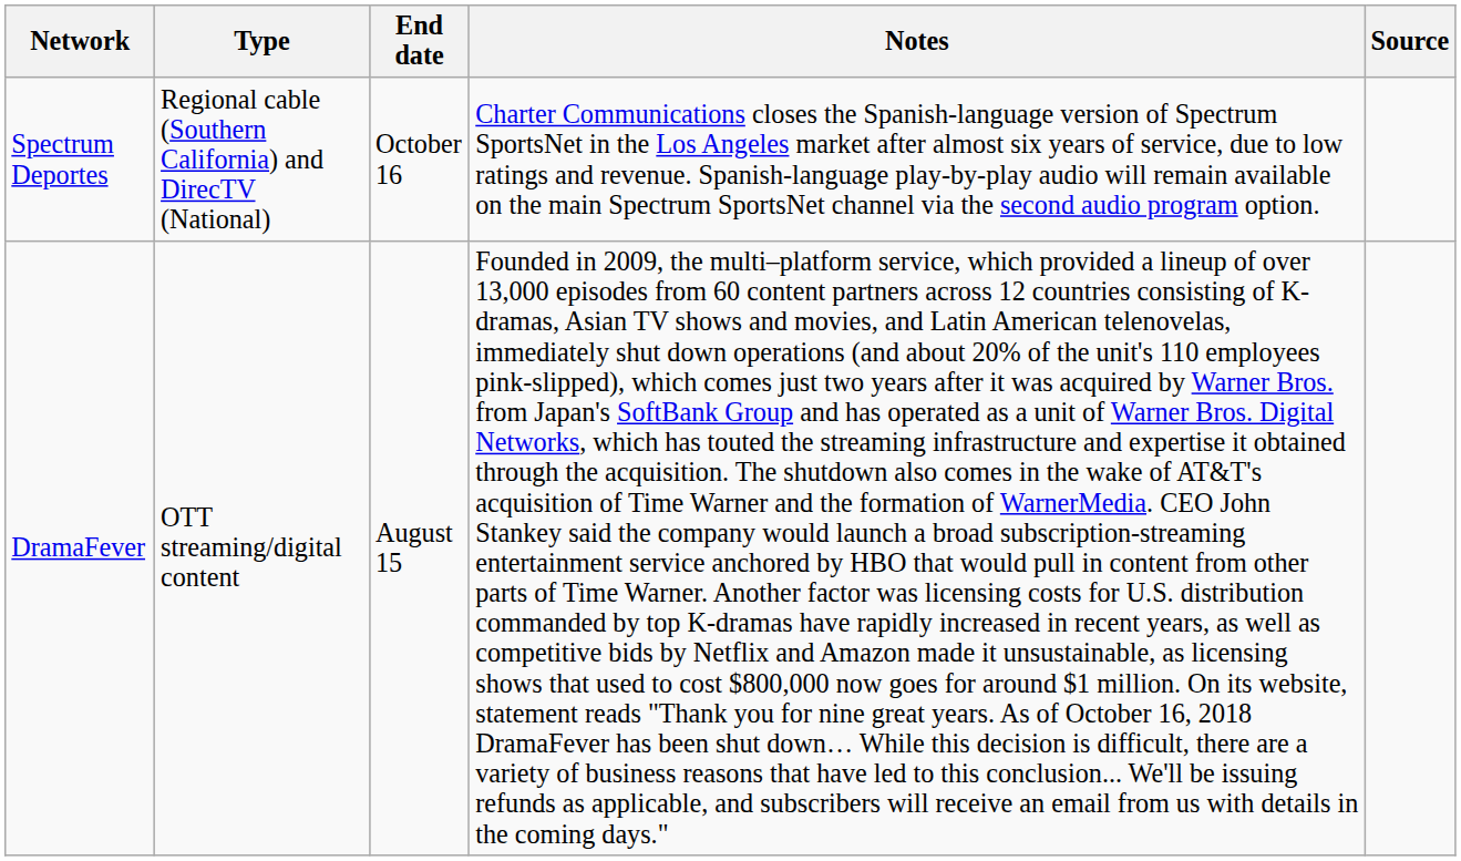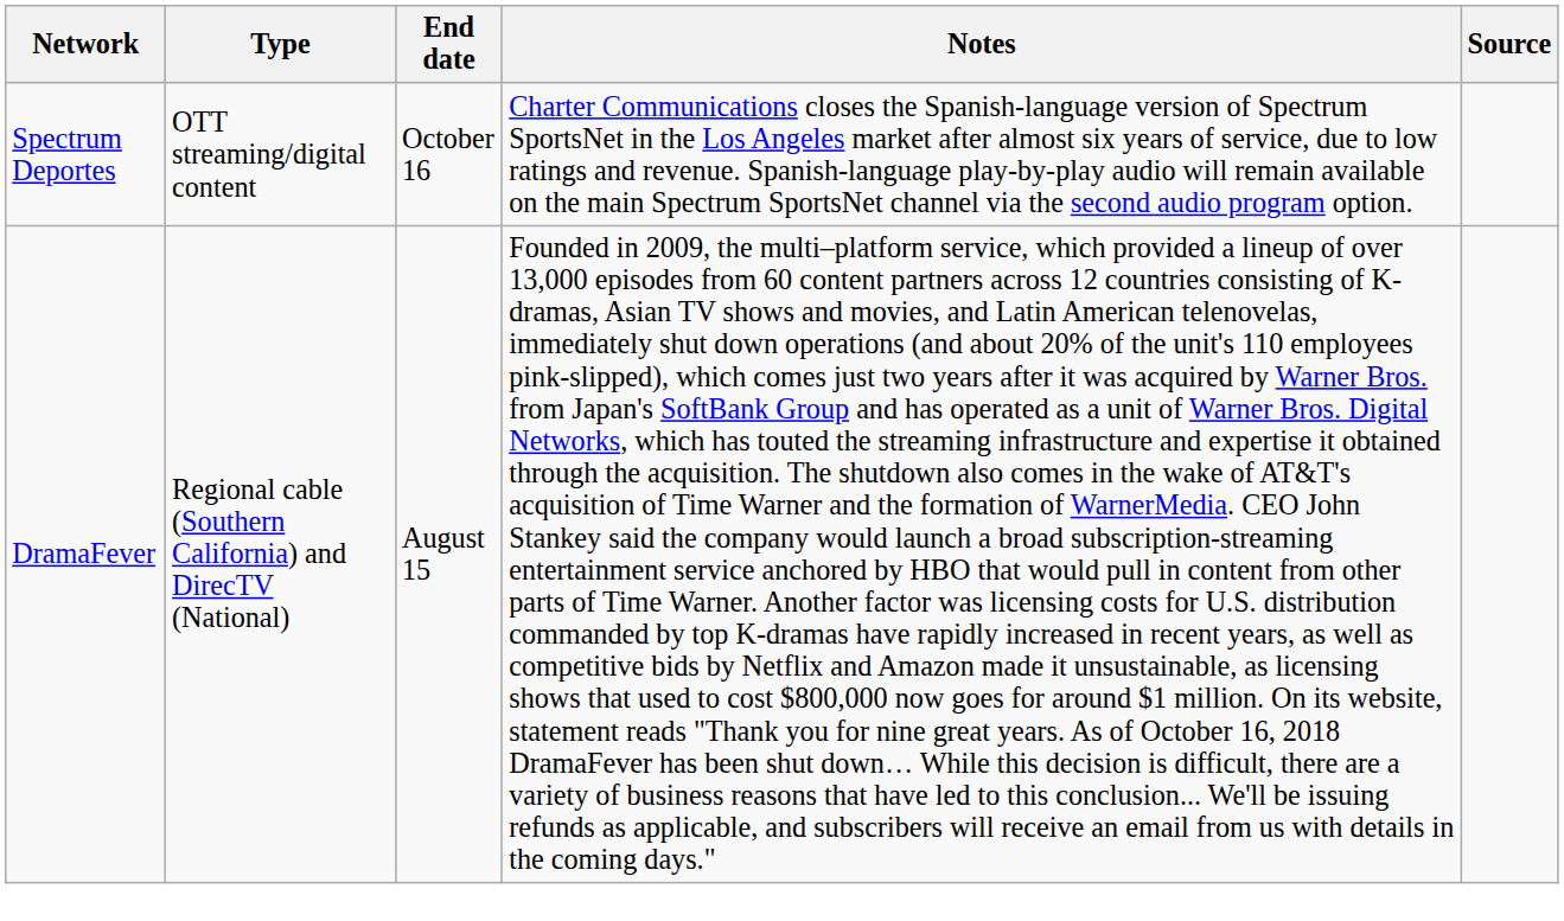Spectrum Deportes | Type: Regional cable (Southern California) and DirecTV (National) -> OTT streaming/digital content
DramaFever | Type: OTT streaming/digital content -> Regional cable (Southern California) and DirecTV (National)
